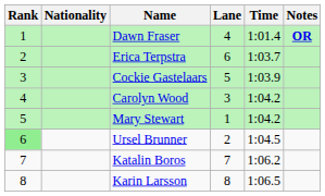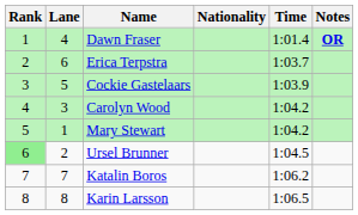columns swapped: Lane <-> Nationality
